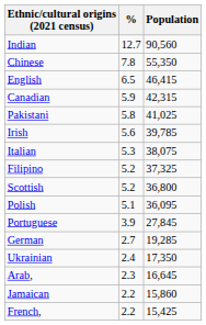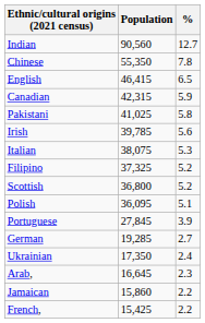columns swapped: Population <-> %
